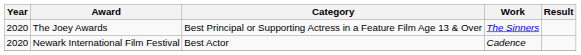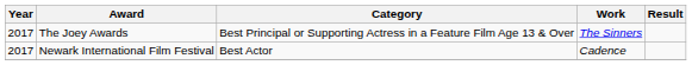The Joey Awards | Year: 2020 -> 2017
Newark International Film Festival | Year: 2020 -> 2017
